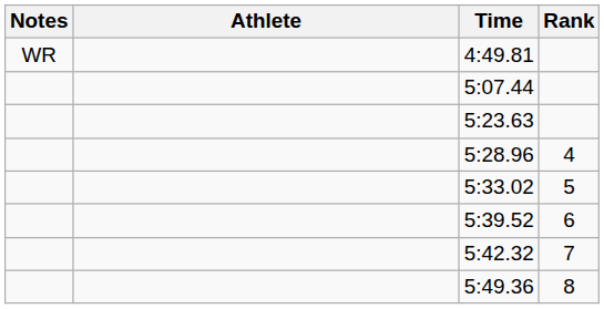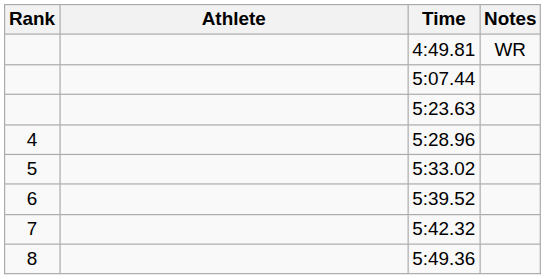columns swapped: Rank <-> Notes
